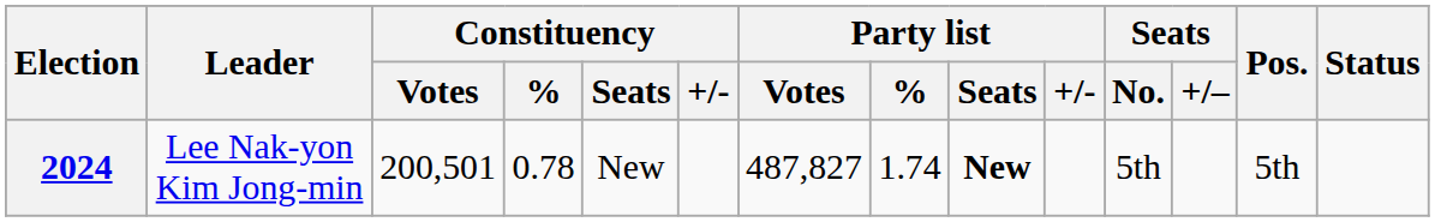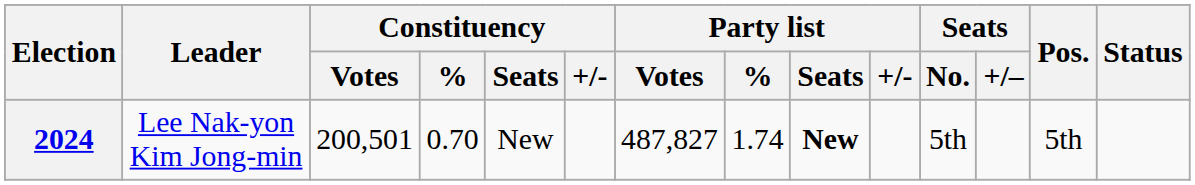2024 | Constituency / %: 0.78 -> 0.70
